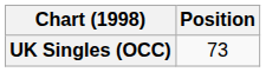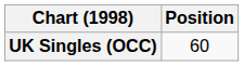UK Singles (OCC) | Position: 73 -> 60
